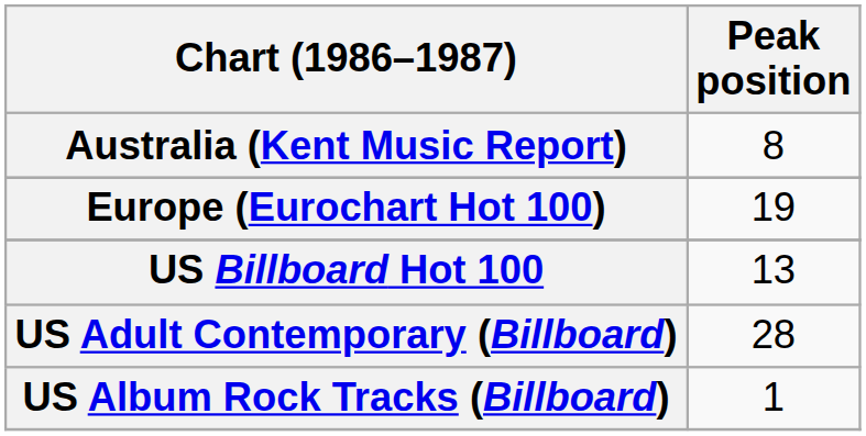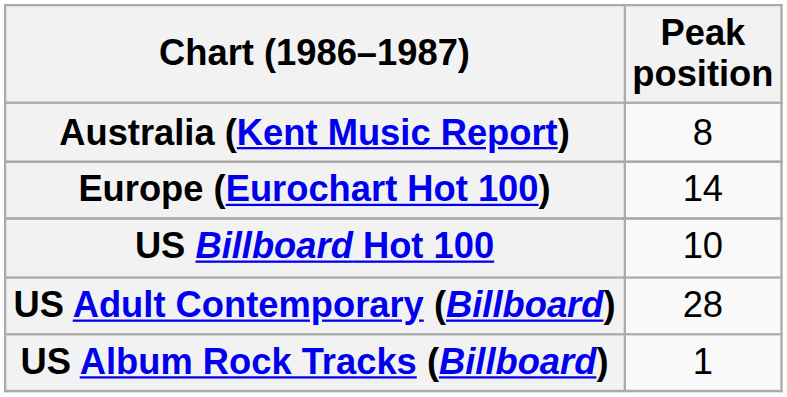Europe (Eurochart Hot 100) | Peak position: 19 -> 14
US Billboard Hot 100 | Peak position: 13 -> 10
